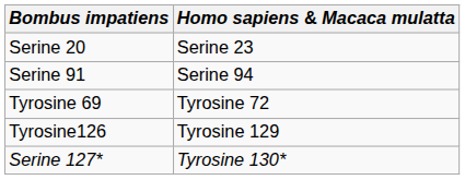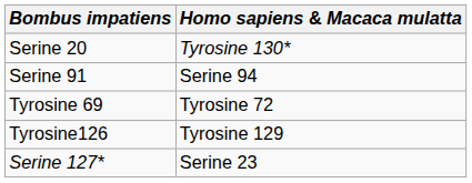Serine 20 | Homo sapiens & Macaca mulatta: Serine 23 -> Tyrosine 130*
Serine 127* | Homo sapiens & Macaca mulatta: Tyrosine 130* -> Serine 23
